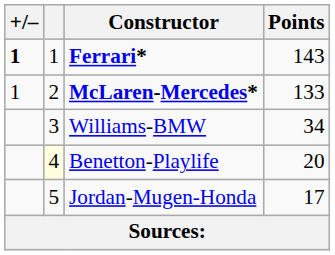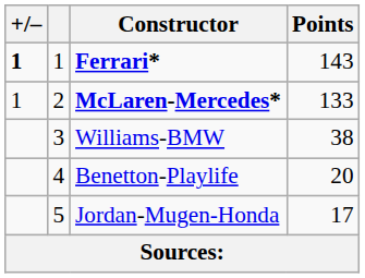Williams-BMW | Points: 34 -> 38
Benetton-Playlife | column 2: lightyellow background -> no background
